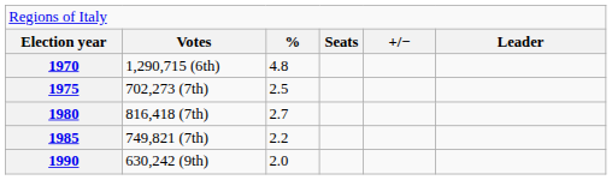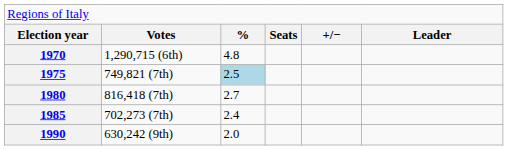1975 | column 2: 702,273 (7th) -> 749,821 (7th)
1975 | column 3: no background -> lightblue background
1985 | column 2: 749,821 (7th) -> 702,273 (7th)
1985 | column 3: 2.2 -> 2.4
